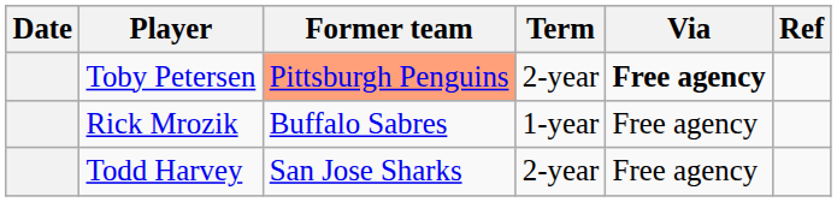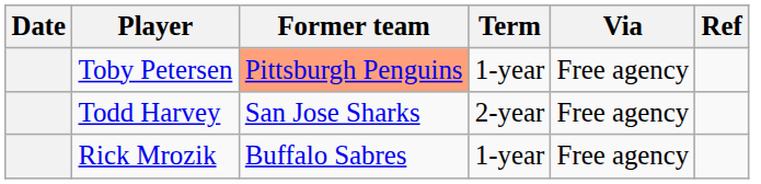Toby Petersen | Term: 2-year -> 1-year
Toby Petersen | Via: bold -> normal
rows swapped: Rick Mrozik <-> Todd Harvey
